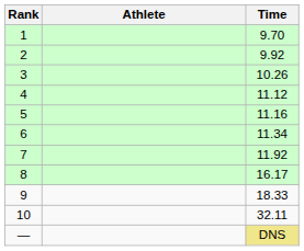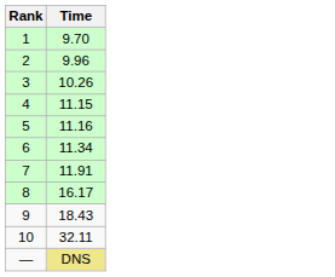- column: Athlete
2 | Time: 9.92 -> 9.96
4 | Time: 11.12 -> 11.15
7 | Time: 11.92 -> 11.91
9 | Time: 18.33 -> 18.43
